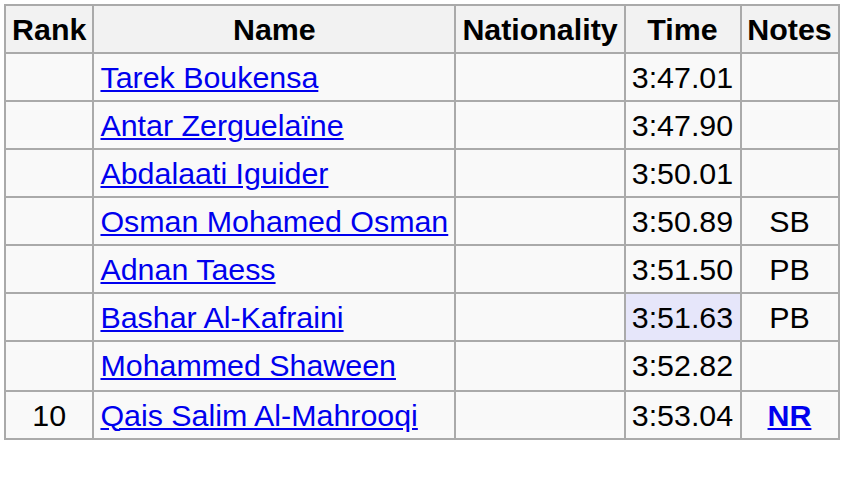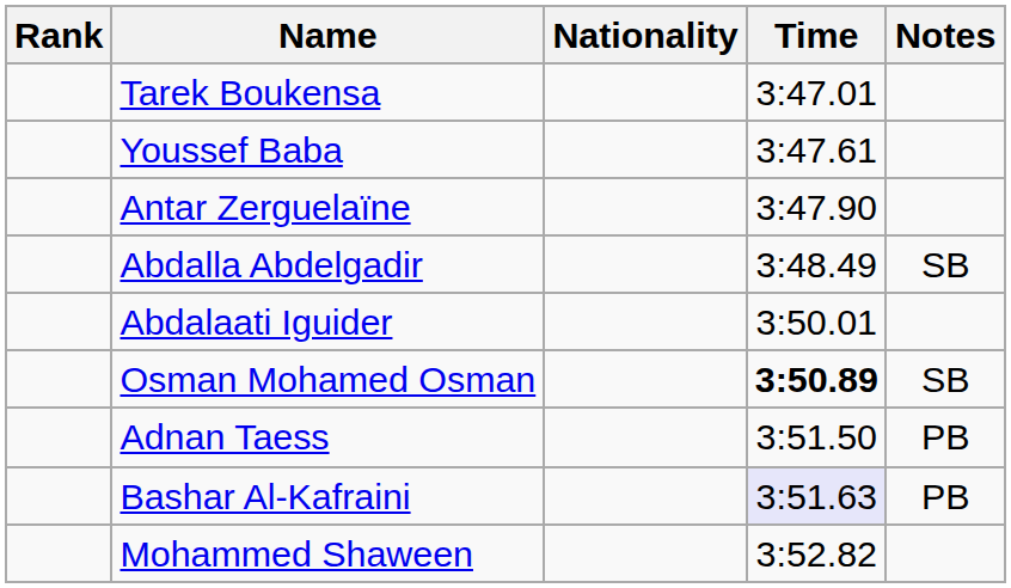+ row: Youssef Baba | 3:47.61
+ row: Abdalla Abdelgadir | 3:48.49 | SB
Osman Mohamed Osman | Time: normal -> bold
- row: 10 | Qais Salim Al-Mahrooqi | 3:53.04 | NR
